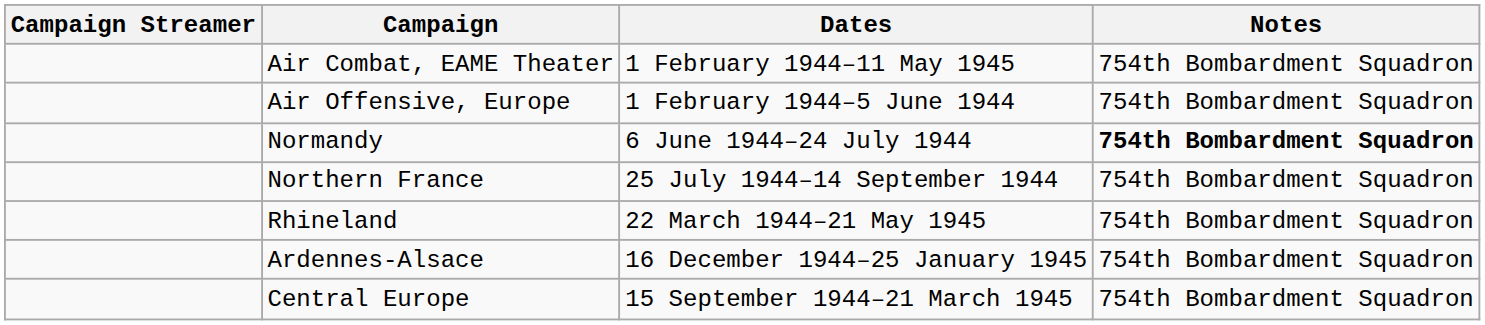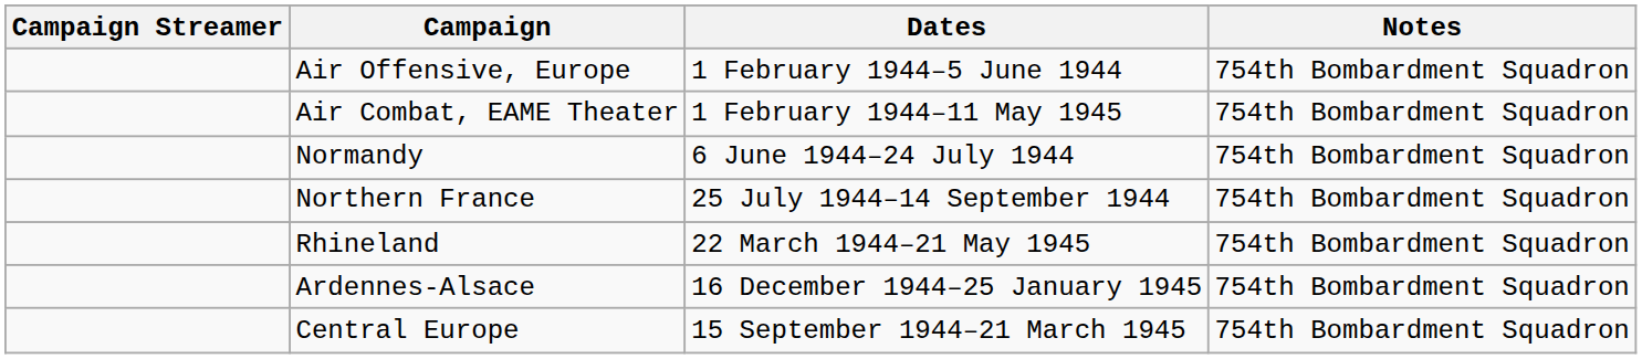rows swapped: Air Offensive, Europe <-> Air Combat, EAME Theater
Normandy | Notes: bold -> normal
